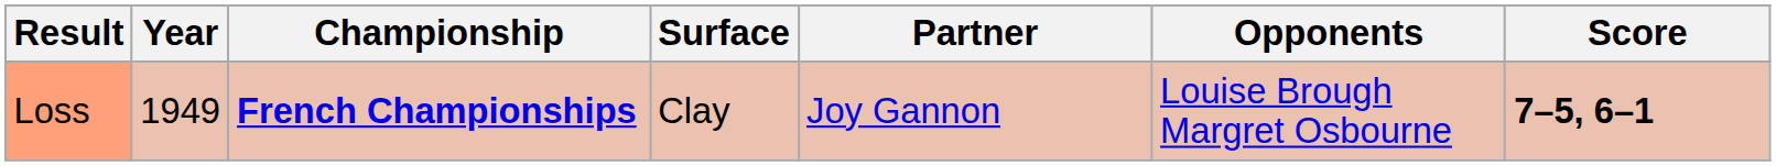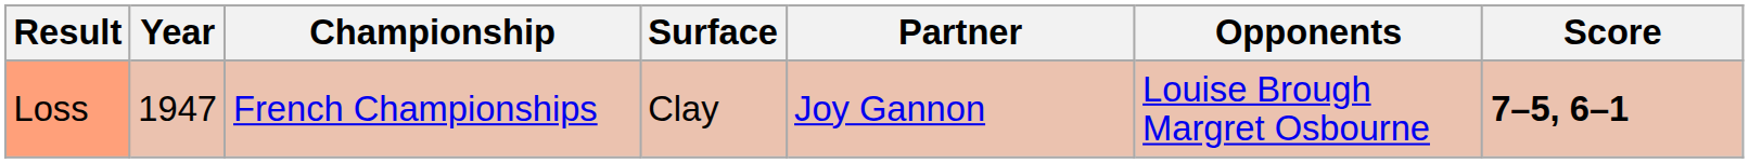Loss | Year: 1949 -> 1947
Loss | Championship: bold -> normal
